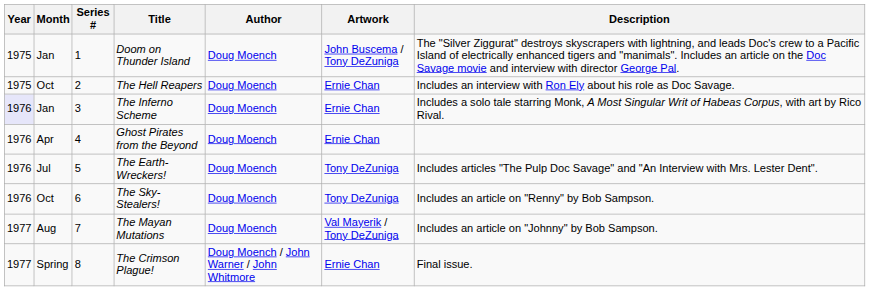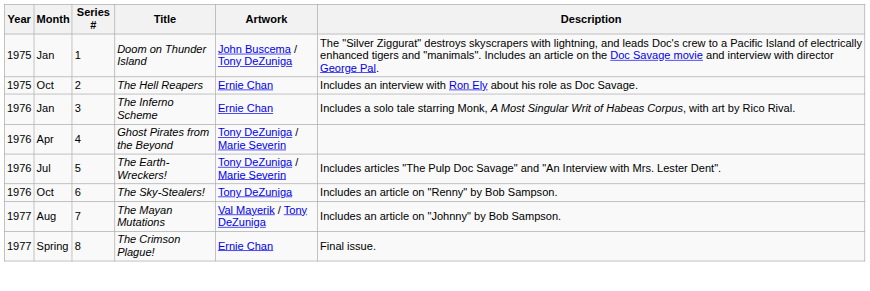- column: Author | Doug Moench | Doug Moench | Doug Moench | Doug Moench | Doug Moench | Doug Moench | Doug Moench | Doug Moench / John Warner / John Whitmore
The Inferno Scheme | Year: lavender background -> no background
Ghost Pirates from the Beyond | Artwork: Ernie Chan -> Tony DeZuniga / Marie Severin
The Earth-Wreckers! | Artwork: Tony DeZuniga -> Tony DeZuniga / Marie Severin
